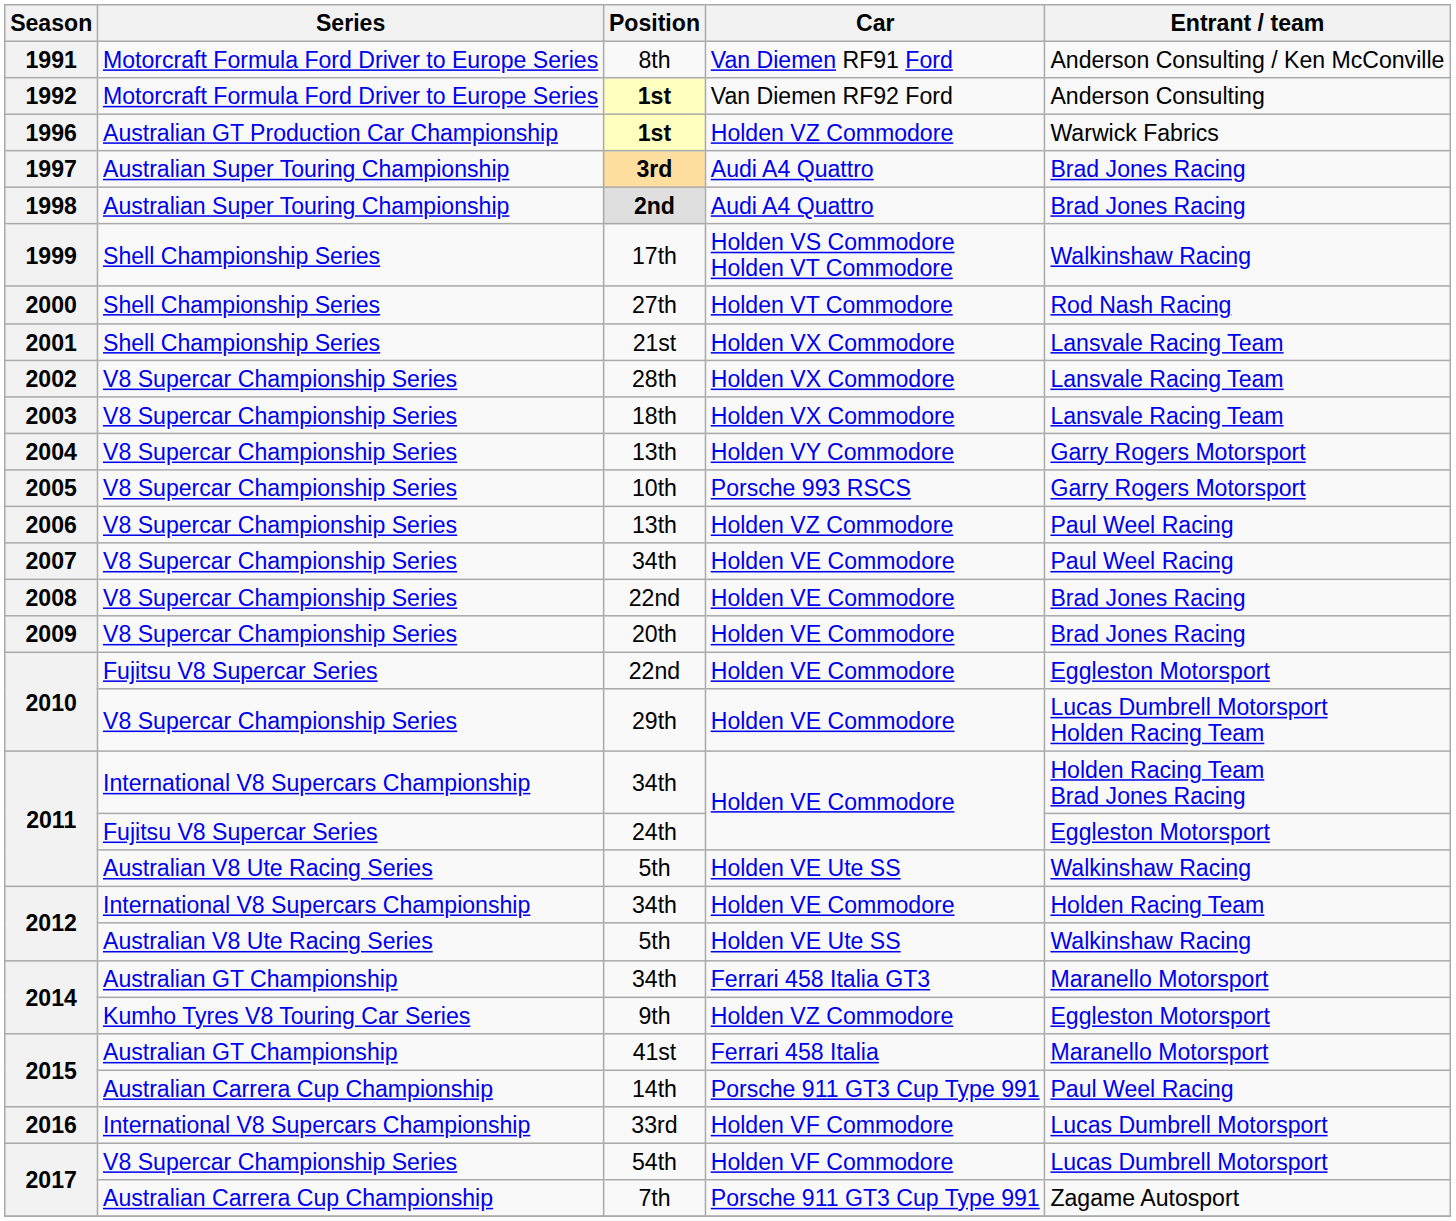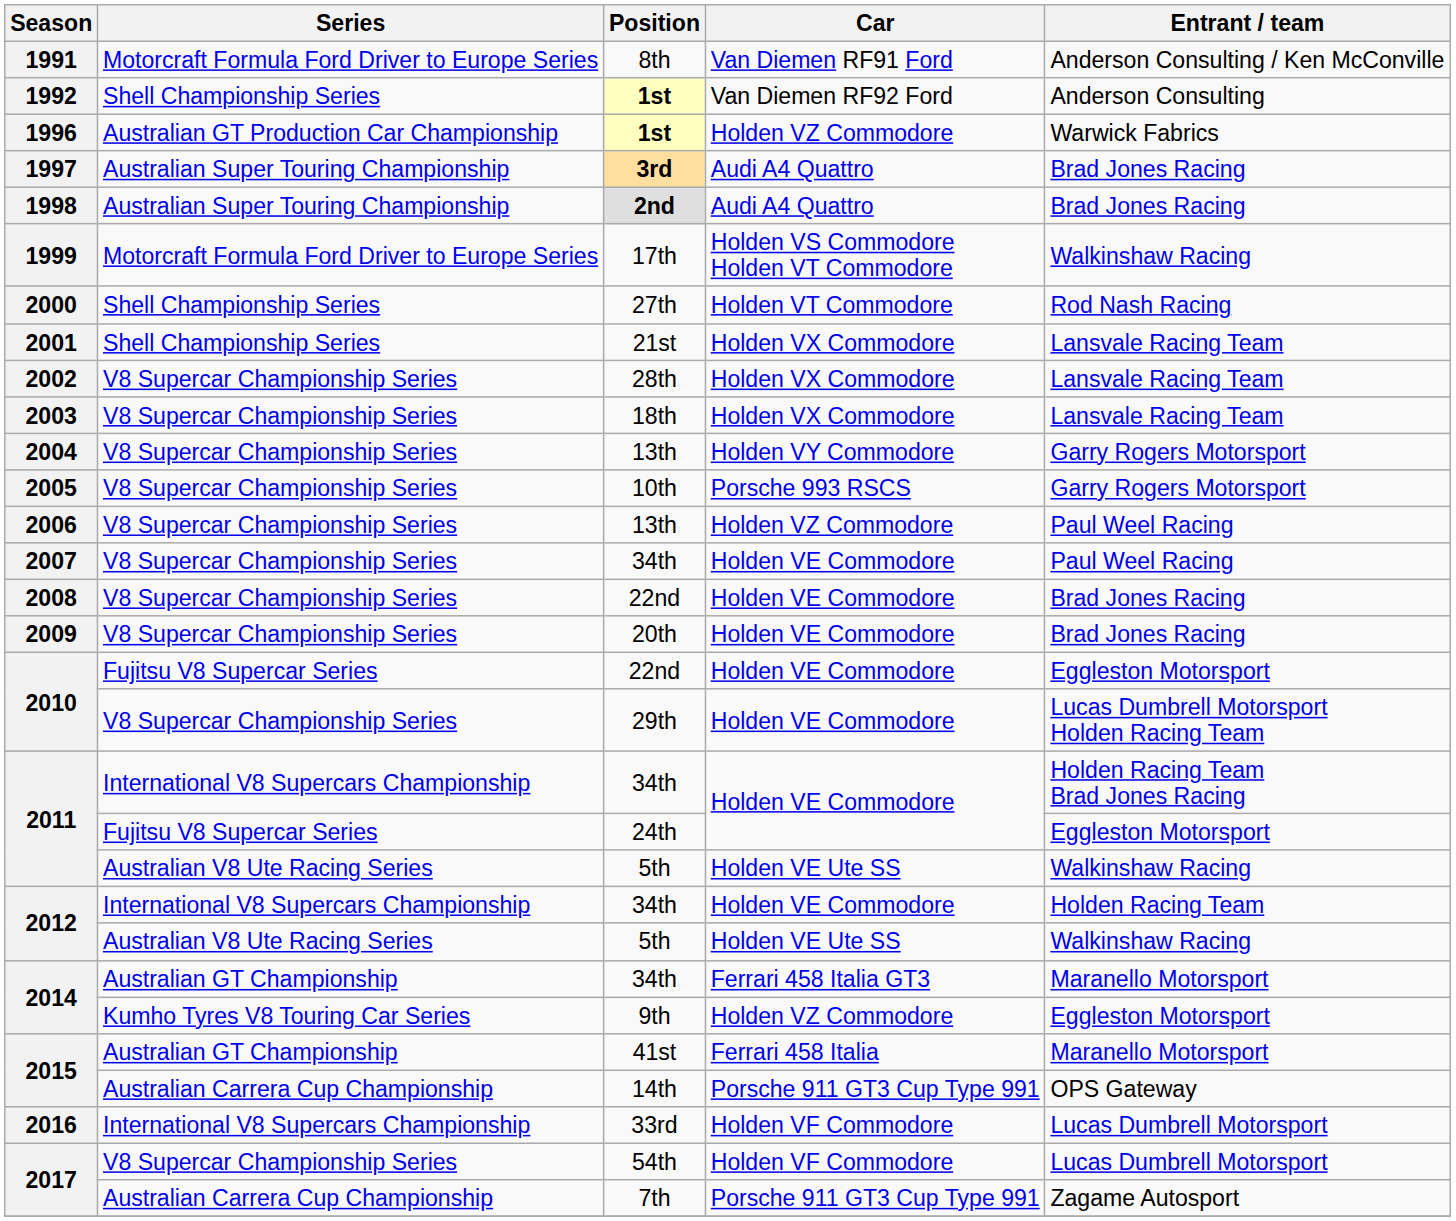1992 | Series: Motorcraft Formula Ford Driver to Europe Series -> Shell Championship Series
1999 | Series: Shell Championship Series -> Motorcraft Formula Ford Driver to Europe Series
2015 / 14th | Entrant / team: Paul Weel Racing -> OPS Gateway
